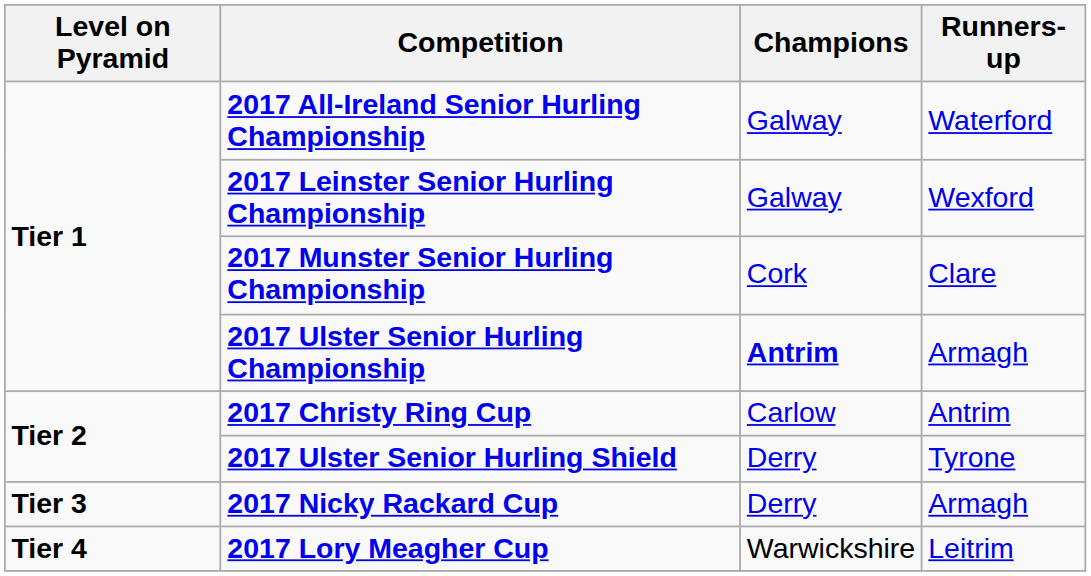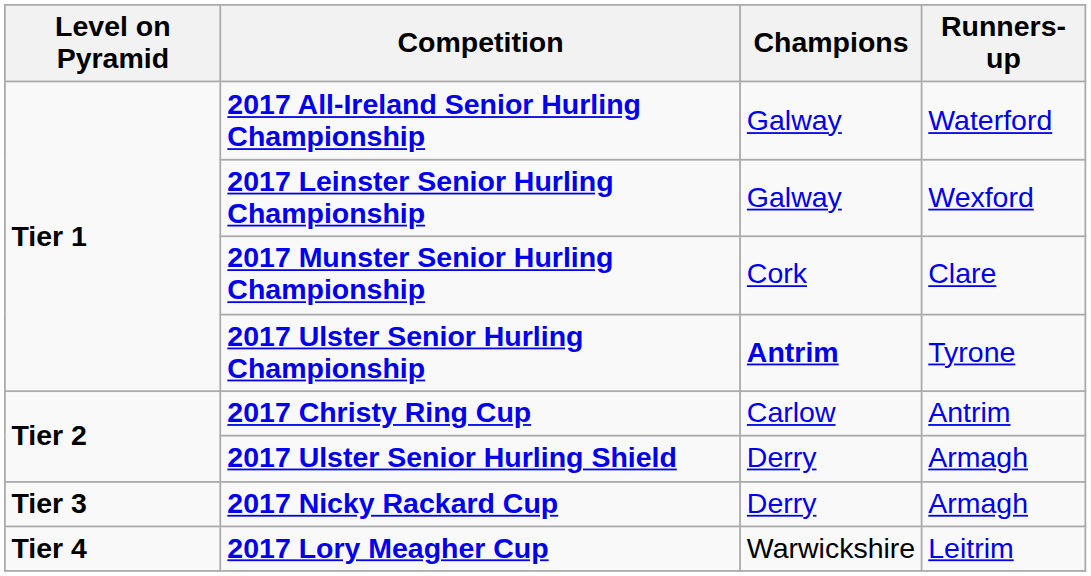2017 Ulster Senior Hurling Championship | Runners-up: Armagh -> Tyrone
2017 Ulster Senior Hurling Shield | Runners-up: Tyrone -> Armagh
